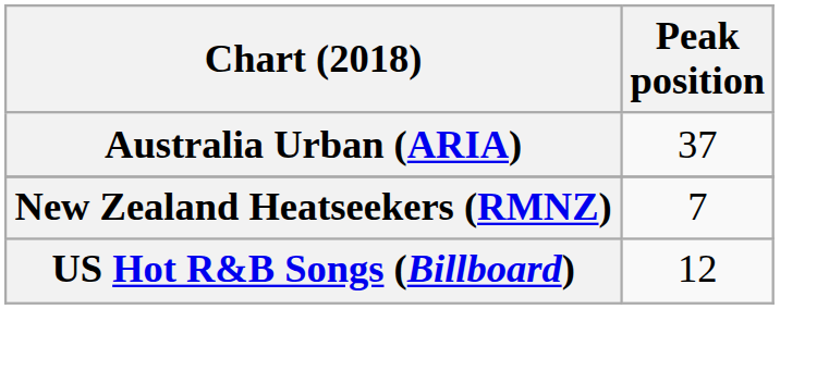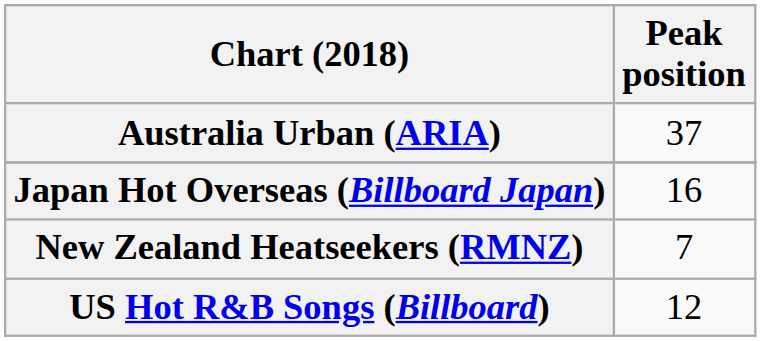+ row: Japan Hot Overseas (Billboard Japan) | 16
